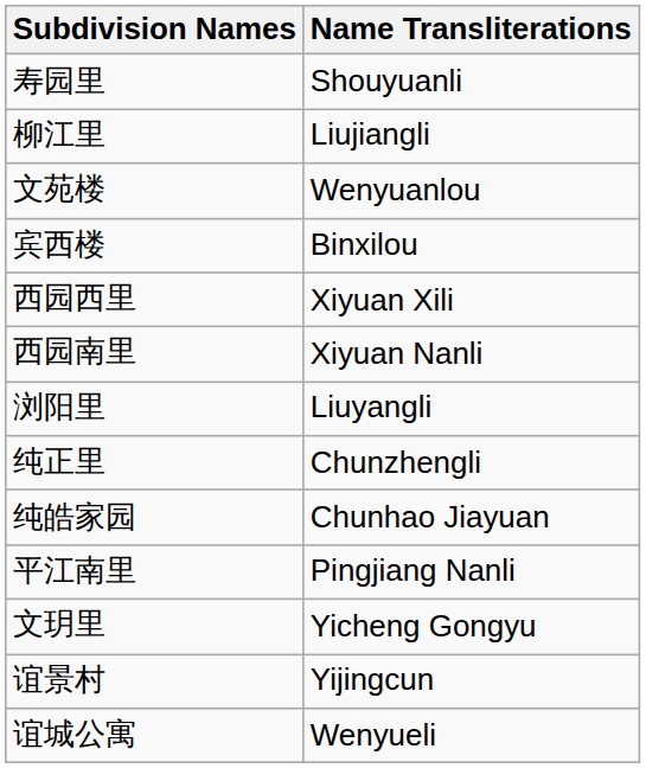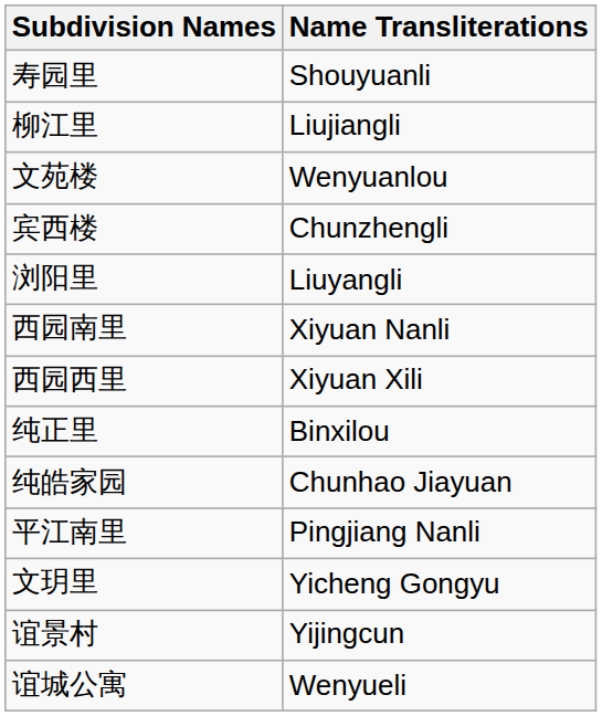宾西楼 | Name Transliterations: Binxilou -> Chunzhengli
rows swapped: 西园西里 <-> 浏阳里
纯正里 | Name Transliterations: Chunzhengli -> Binxilou
